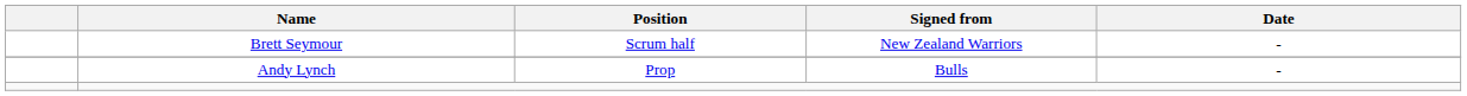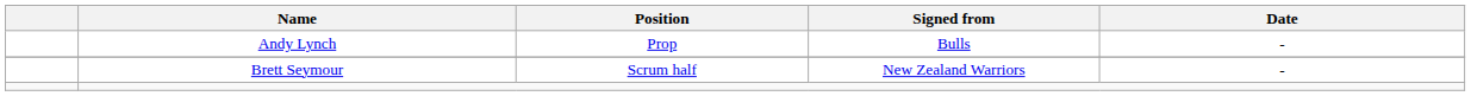rows swapped: Brett Seymour <-> Andy Lynch
